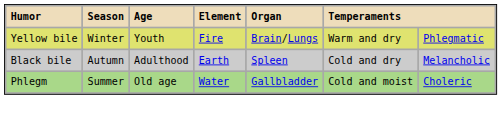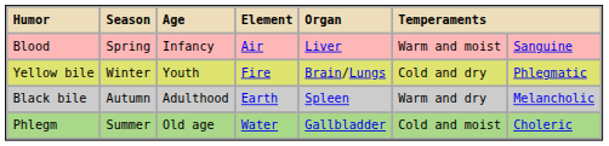+ row: Blood | Spring | Infancy | Air | Liver | Warm and moist | Sanguine
Yellow bile | column 6: Warm and dry -> Cold and dry
Black bile | column 6: Cold and dry -> Warm and dry
